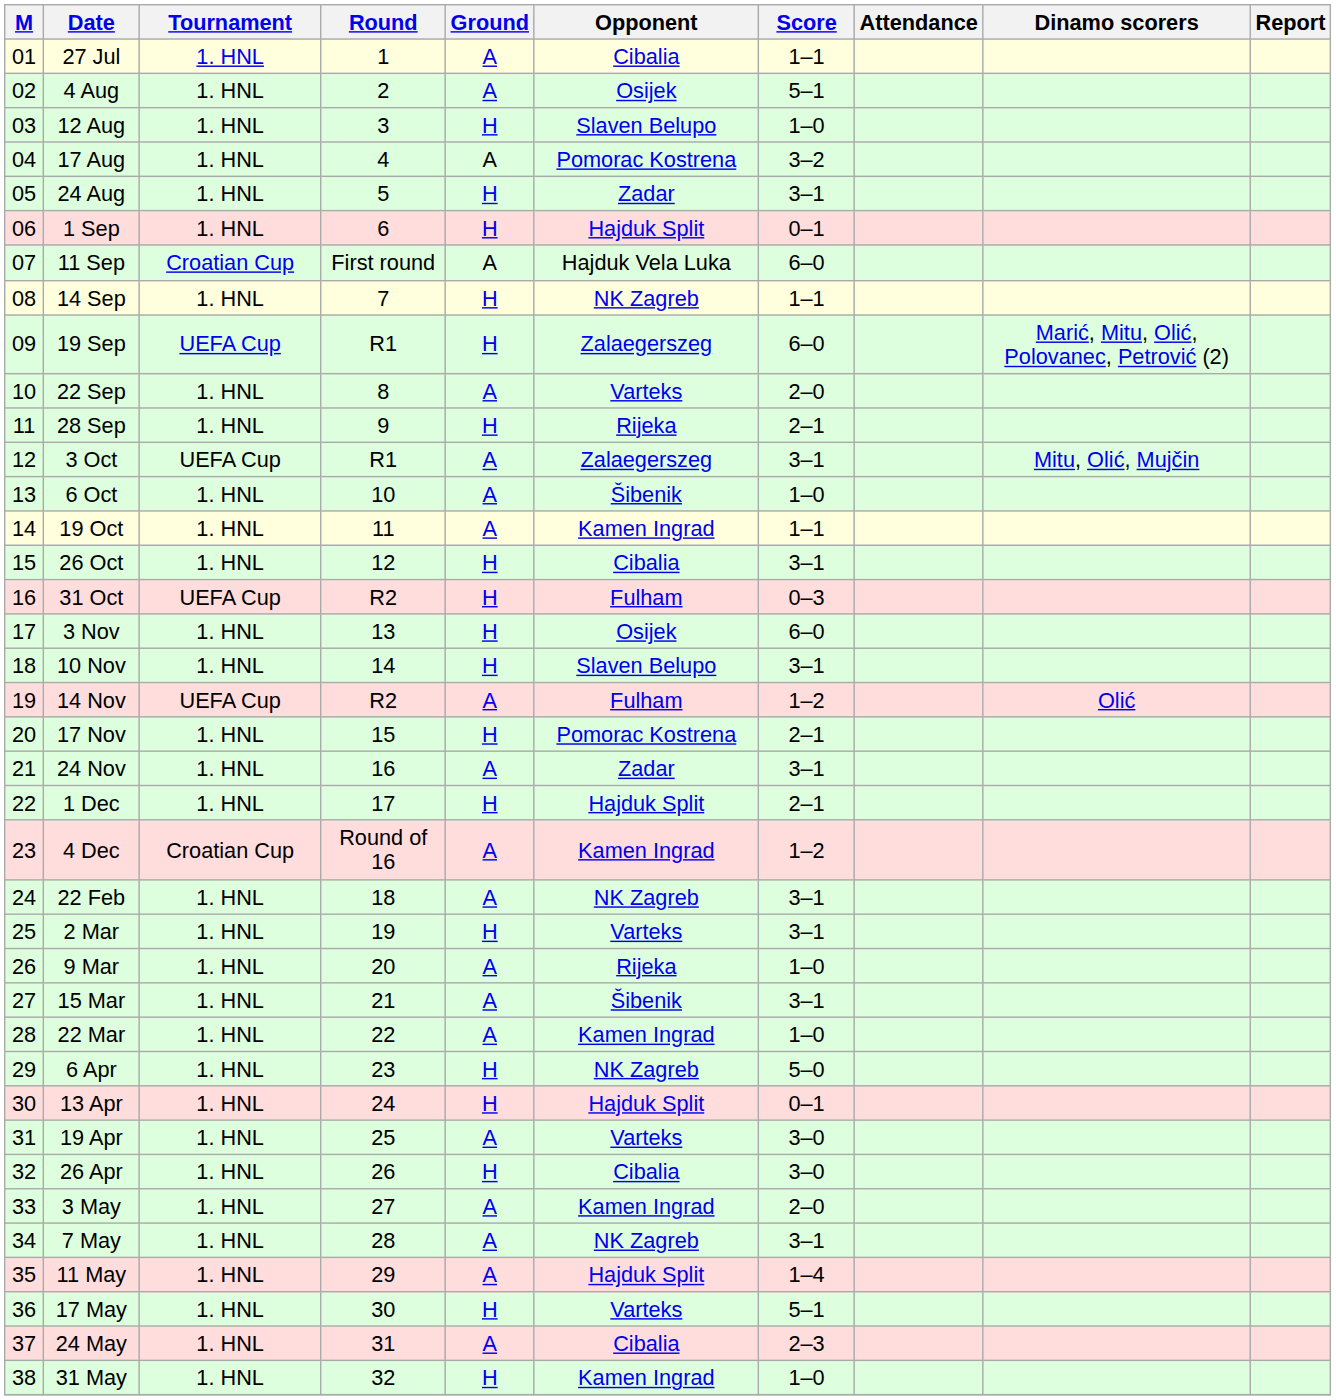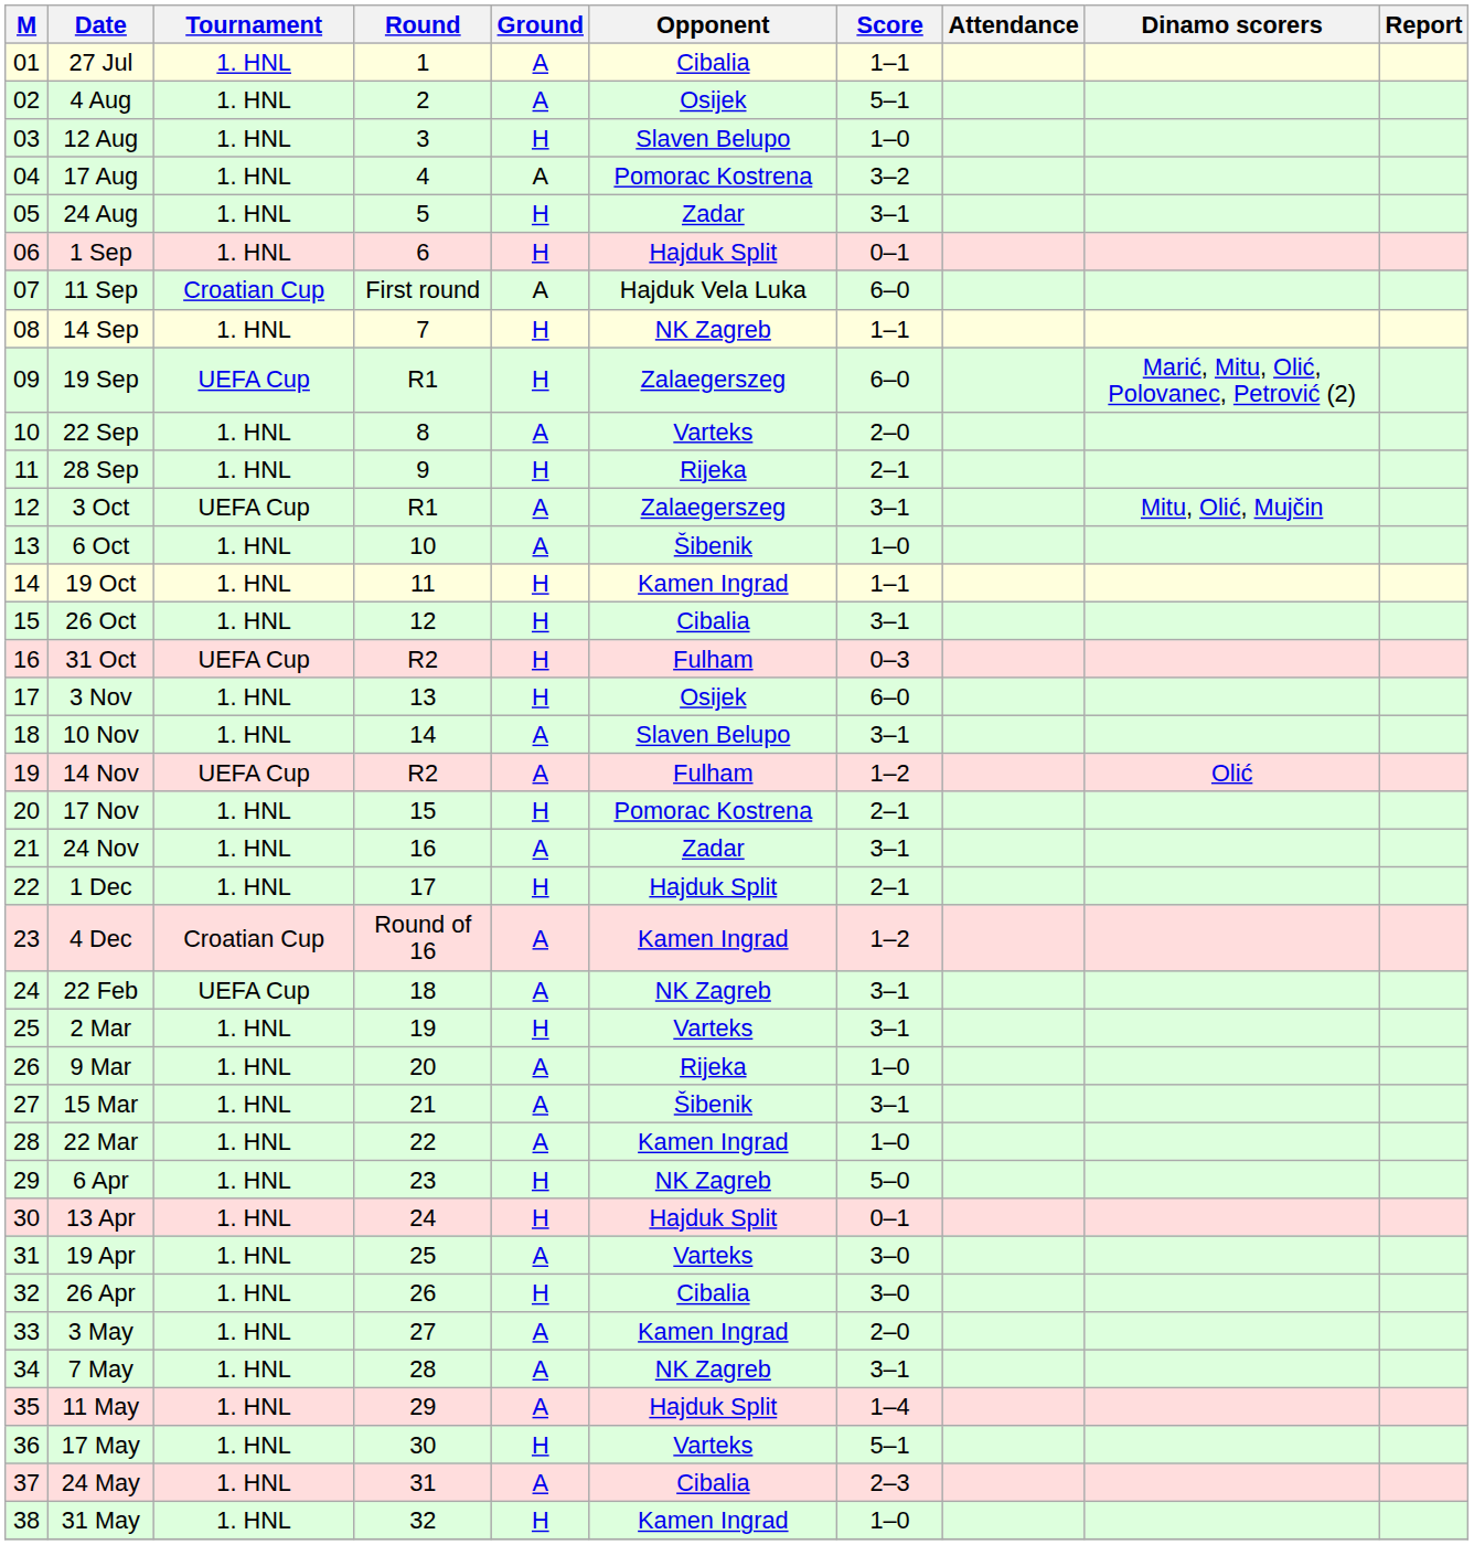19 Oct | Ground: A -> H
10 Nov | Ground: H -> A
22 Feb | Tournament: 1. HNL -> UEFA Cup
